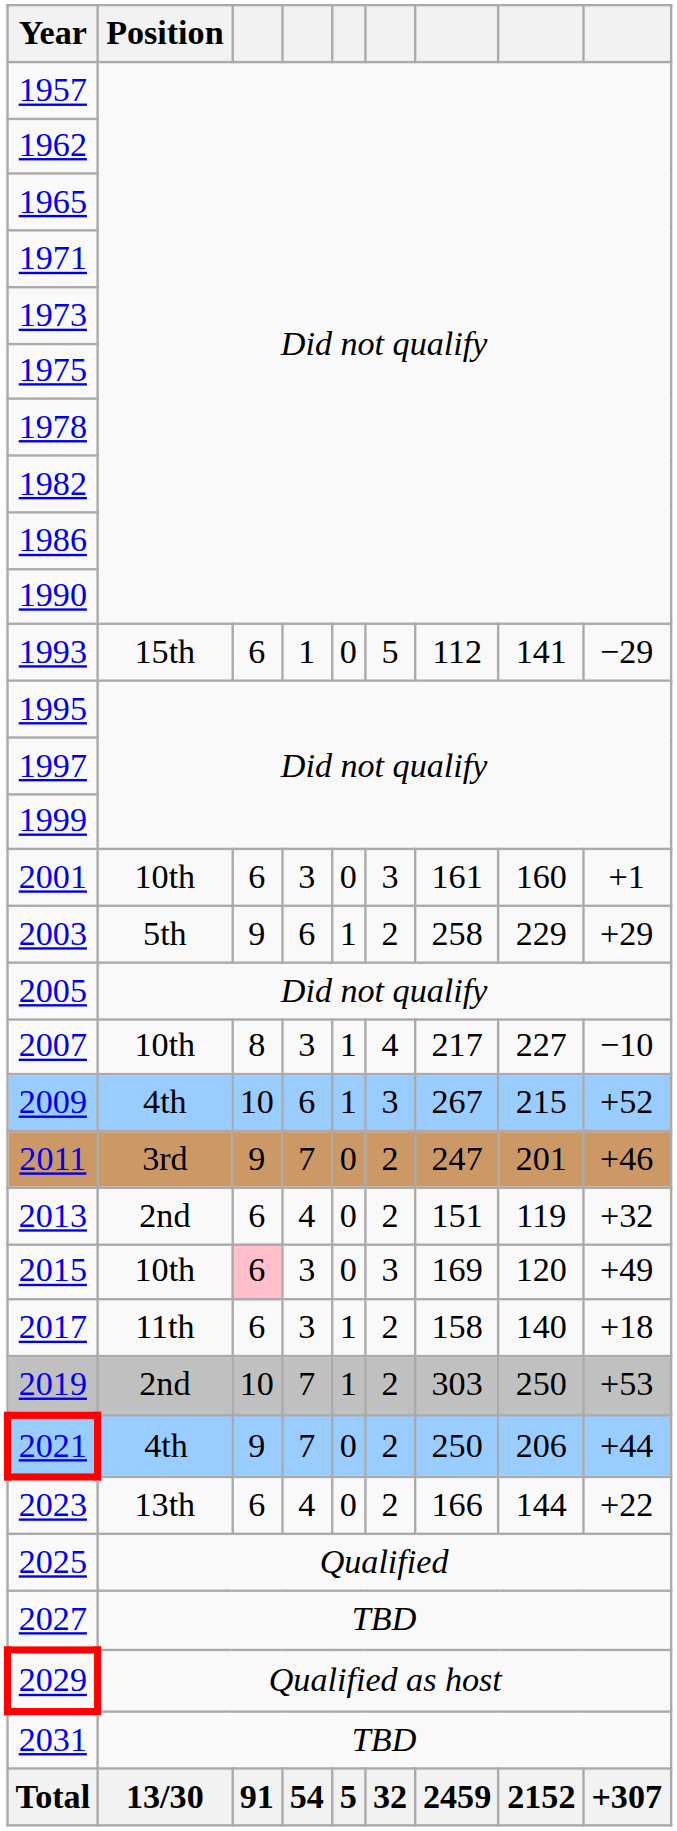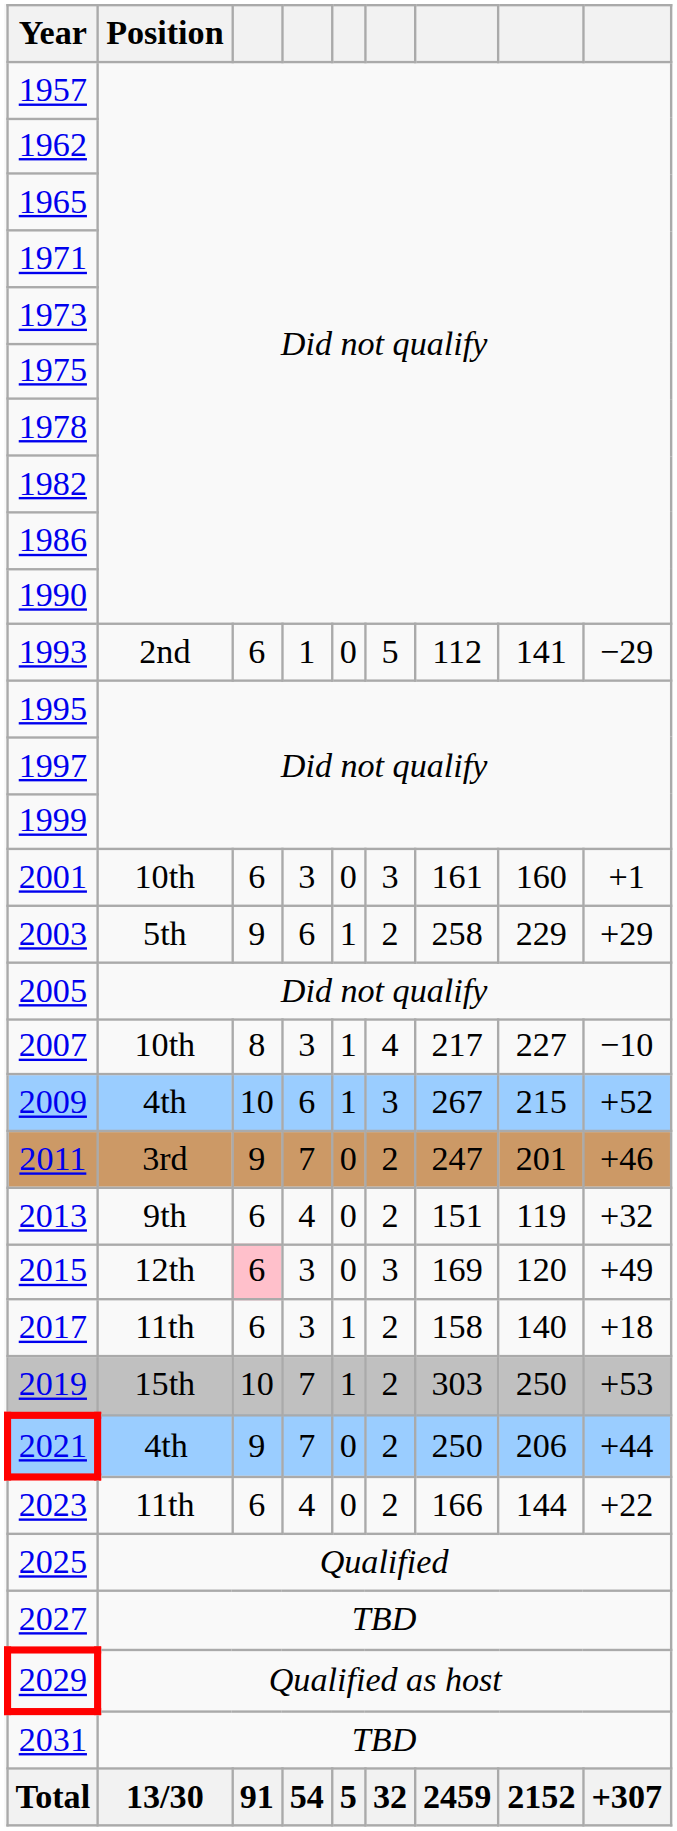1993 | Position: 15th -> 2nd
2013 | Position: 2nd -> 9th
2015 | Position: 10th -> 12th
2019 | Position: 2nd -> 15th
2023 | Position: 13th -> 11th
